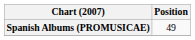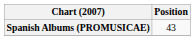Spanish Albums (PROMUSICAE) | Position: 49 -> 43
